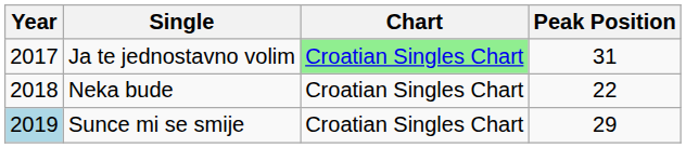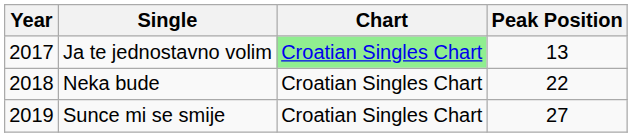Ja te jednostavno volim | Peak Position: 31 -> 13
Sunce mi se smije | Year: lightblue background -> no background
Sunce mi se smije | Peak Position: 29 -> 27
